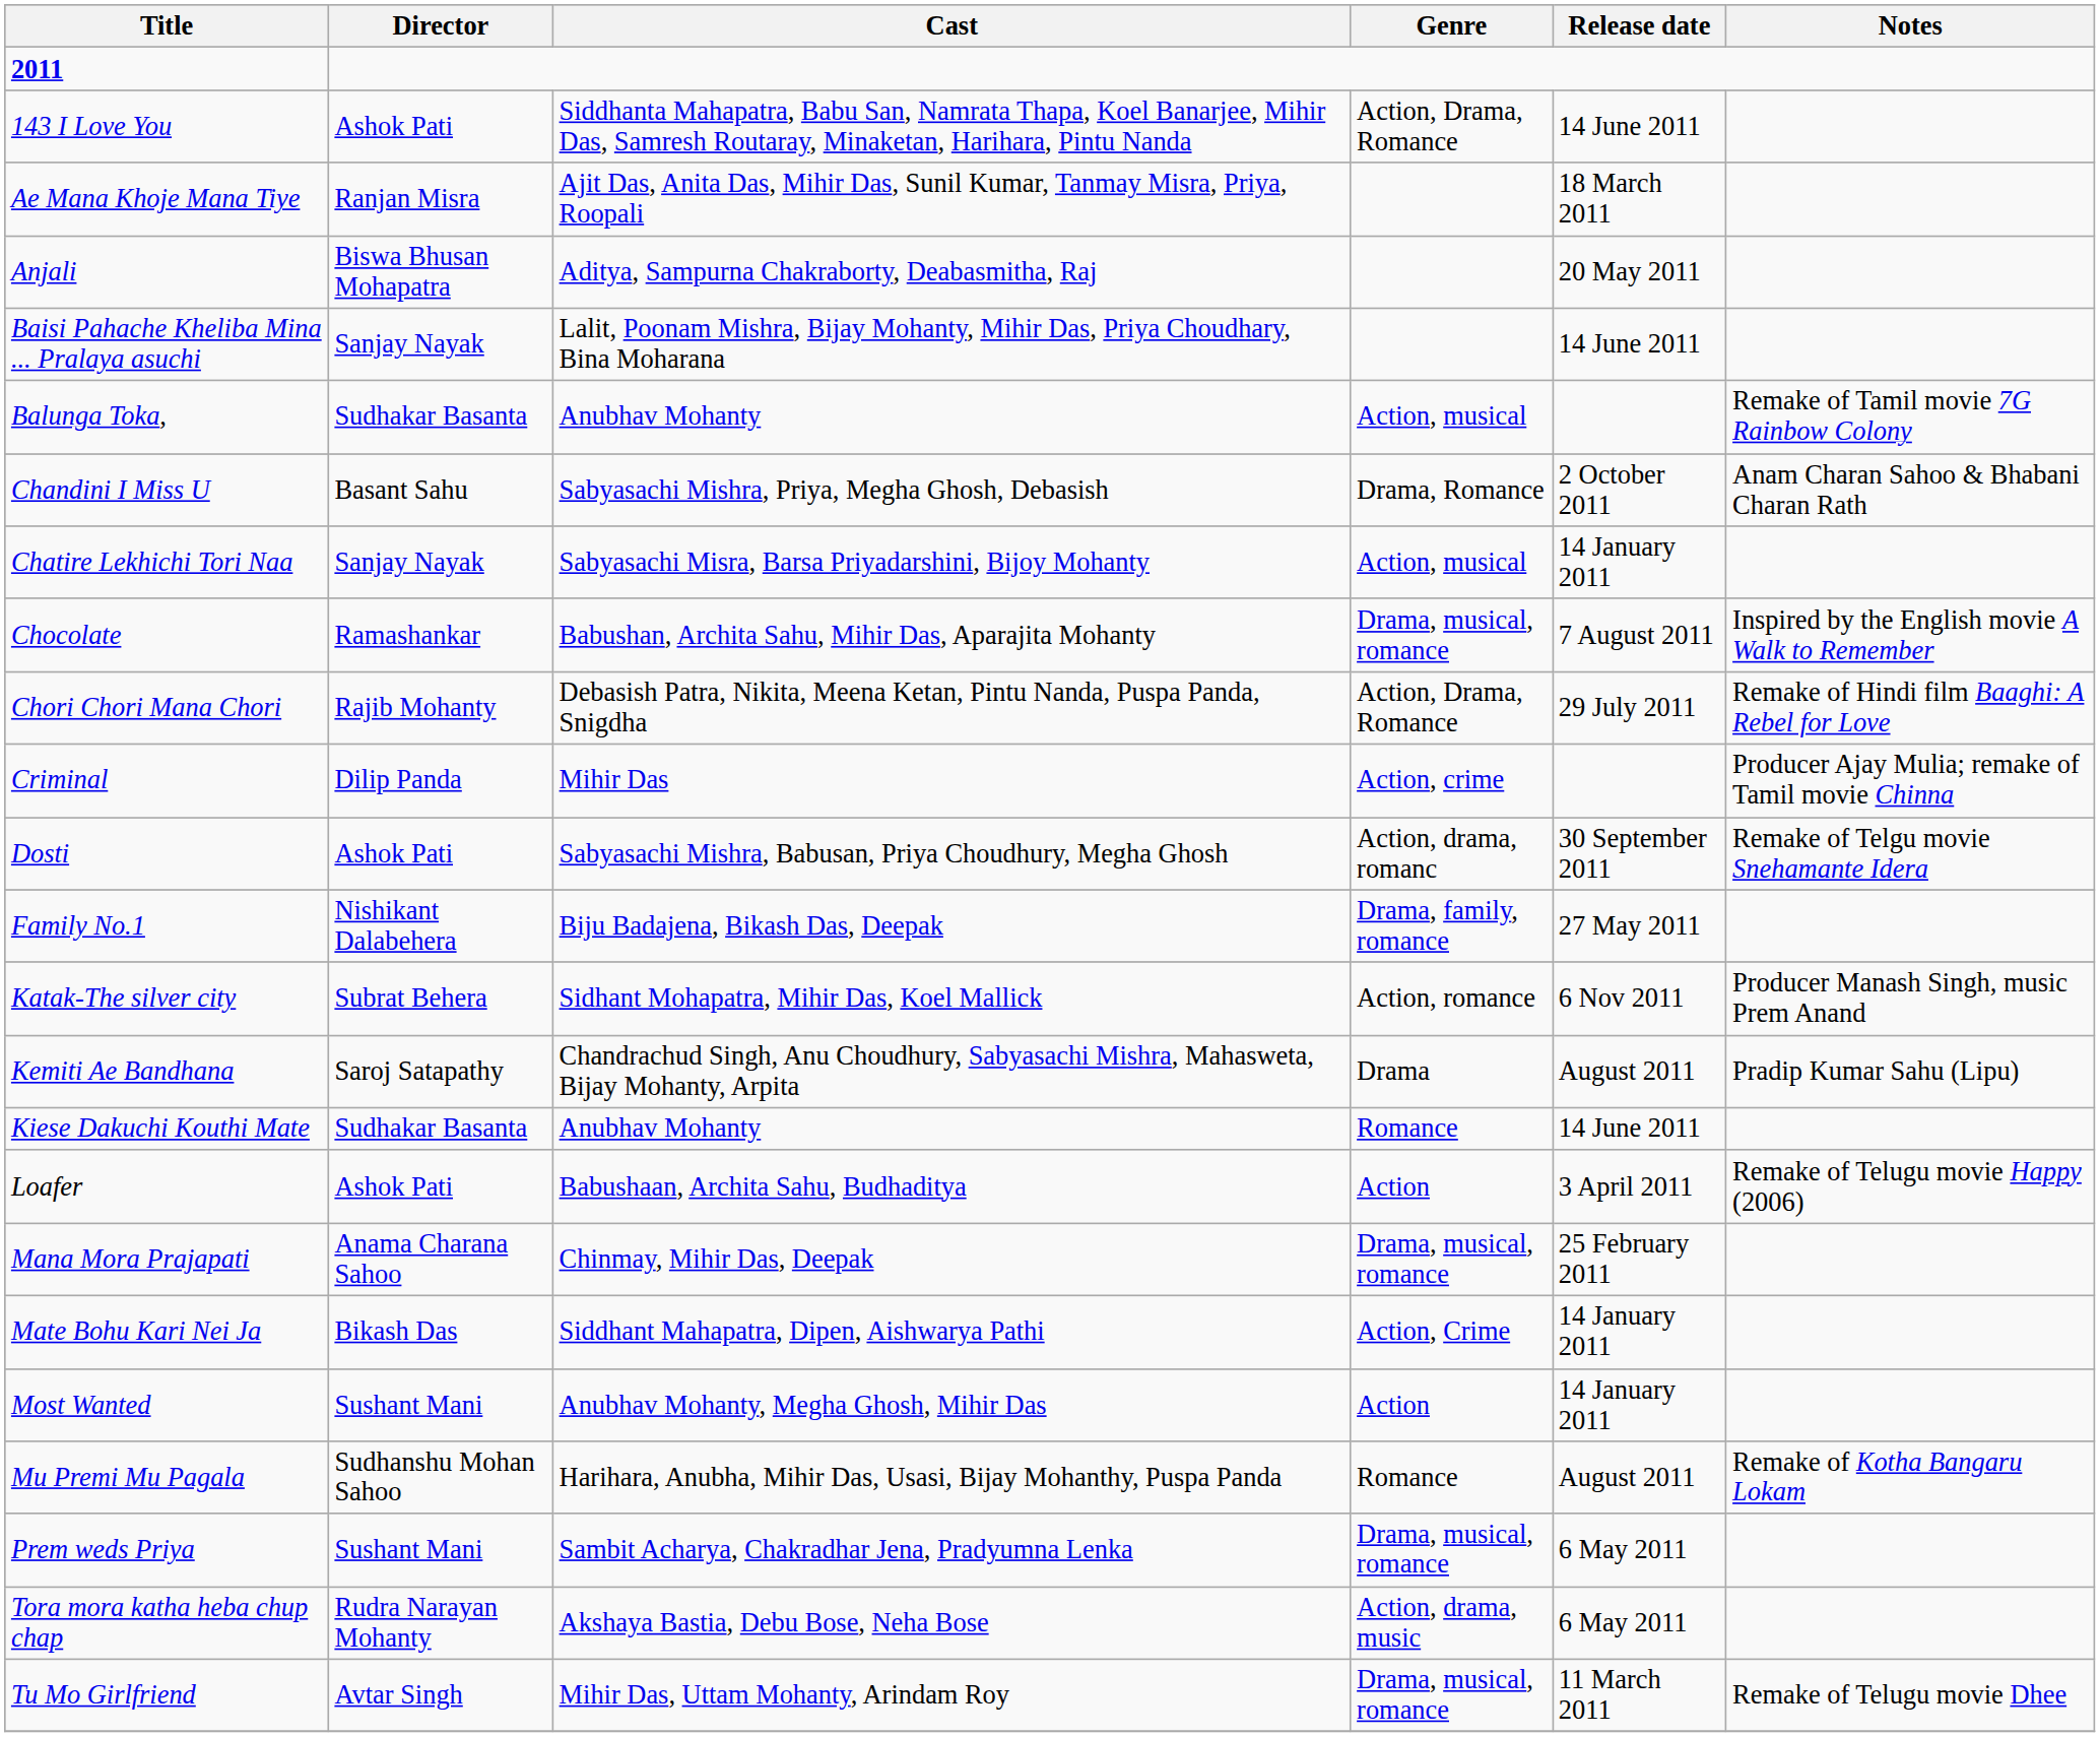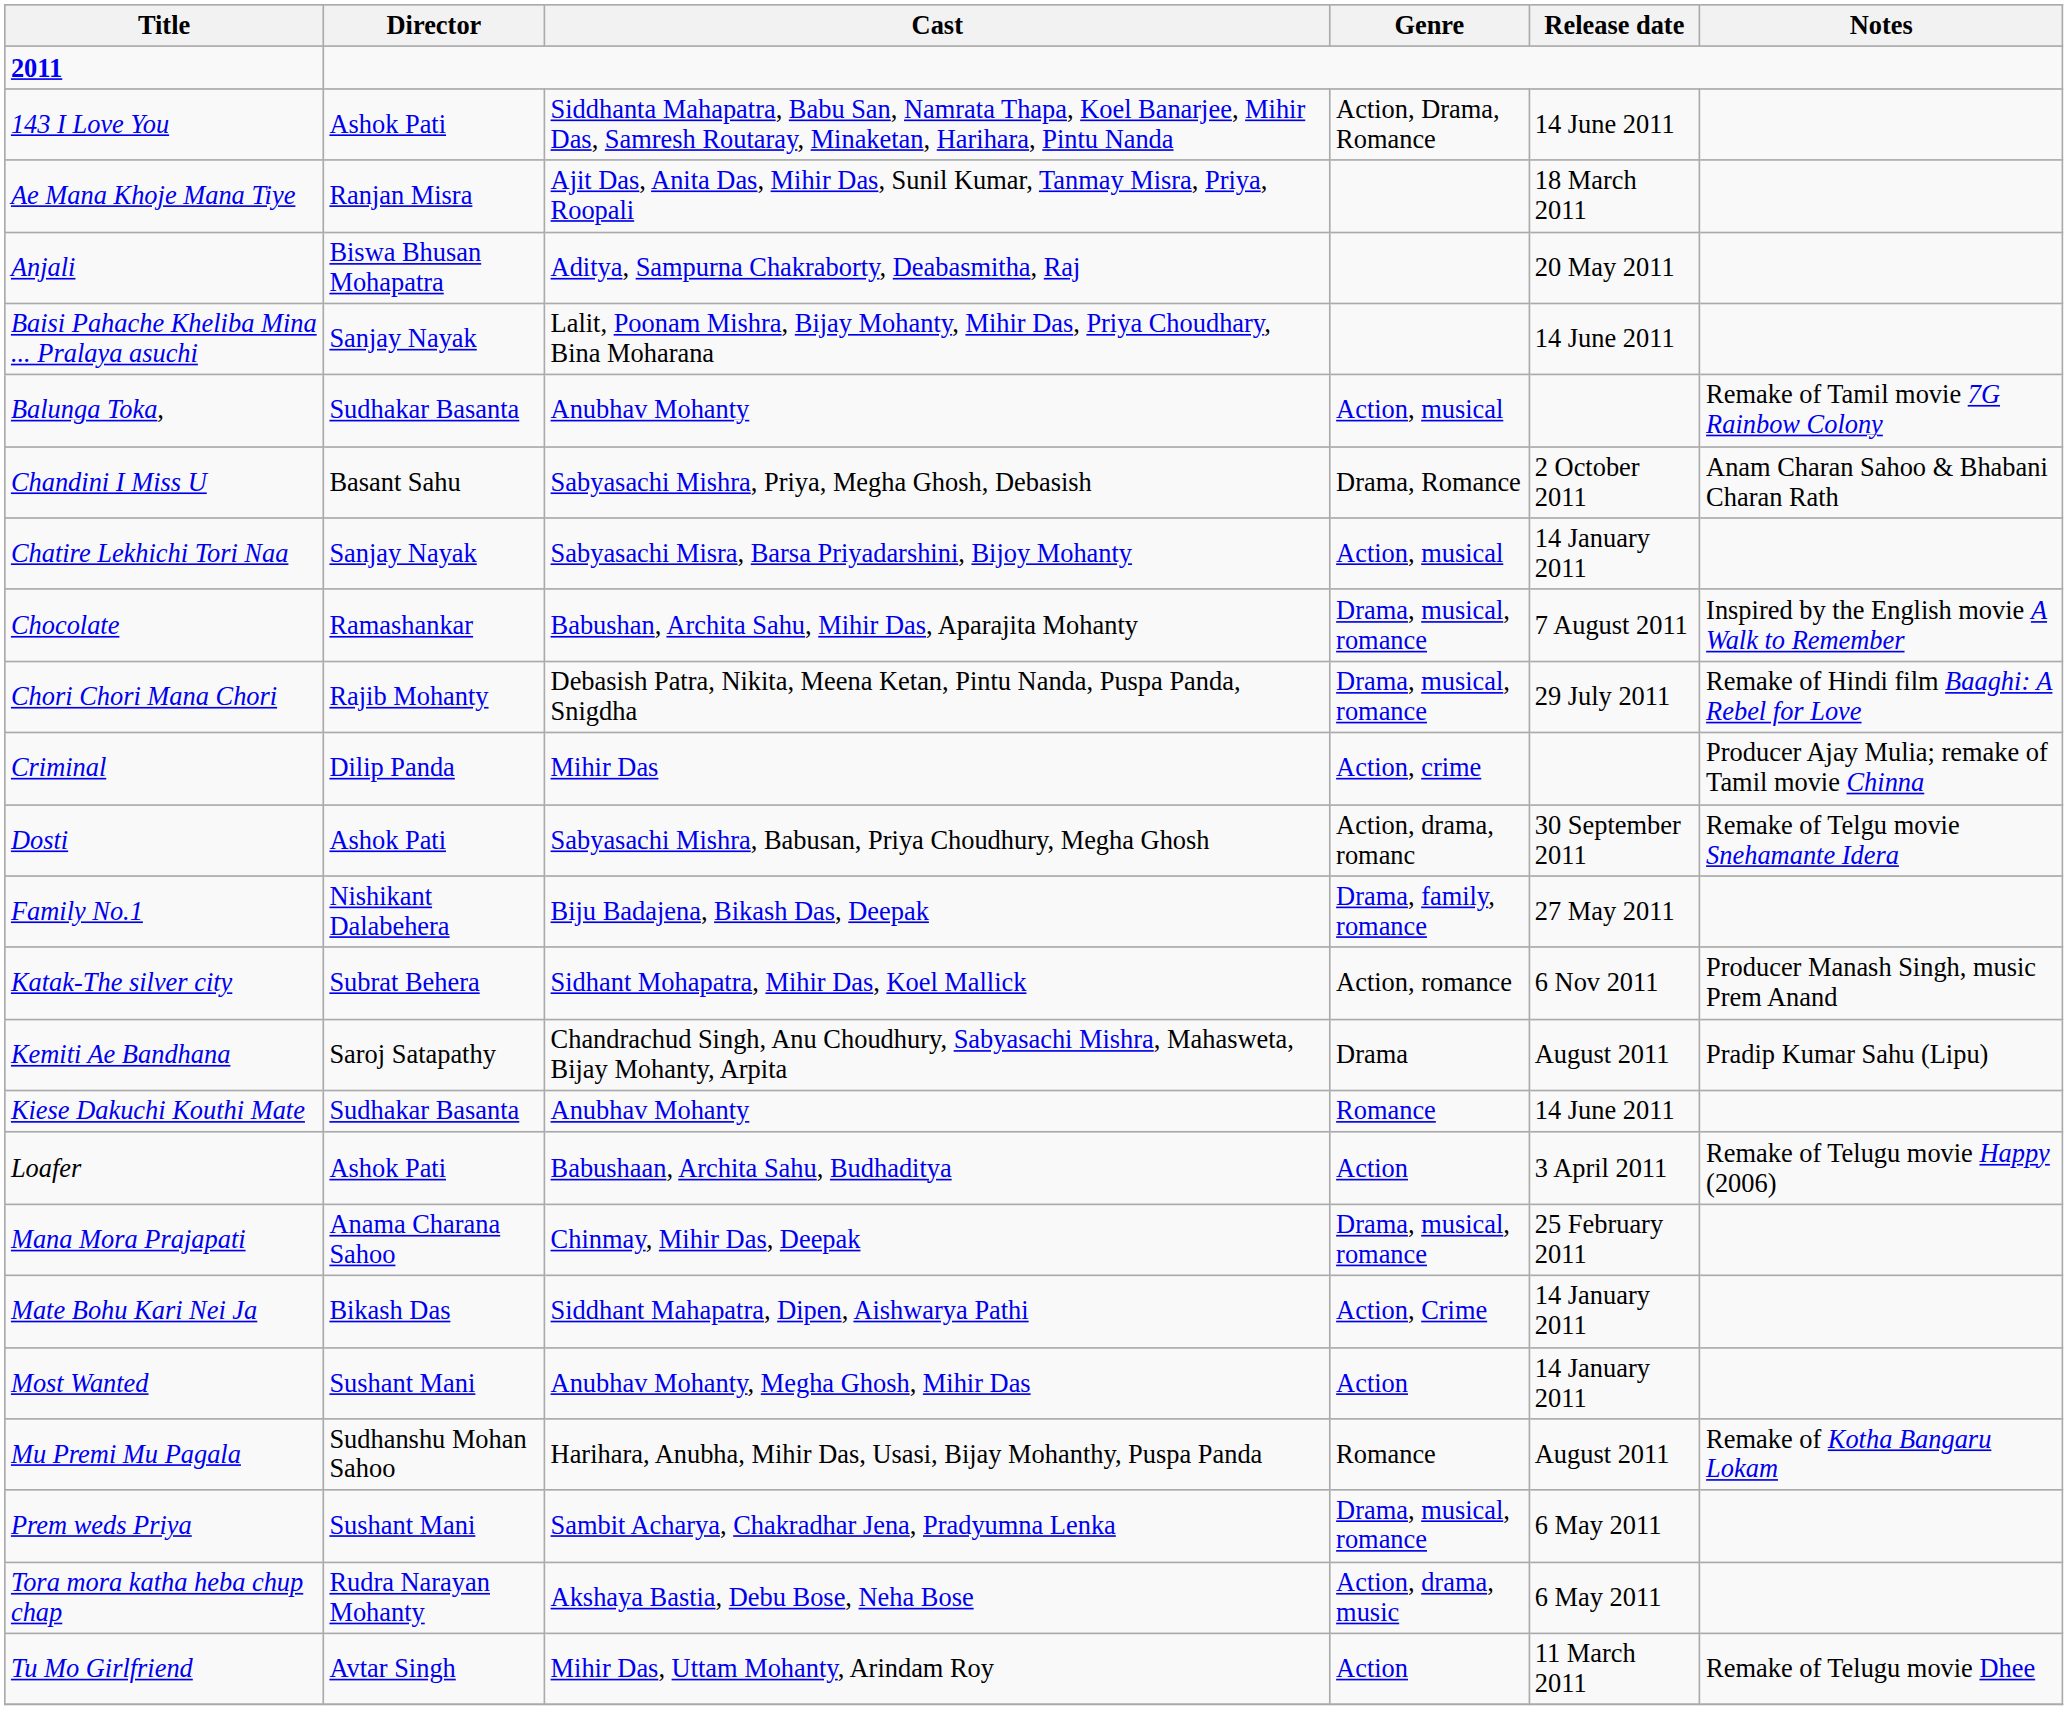Chori Chori Mana Chori | Genre: Action, Drama, Romance -> Drama, musical, romance
Tu Mo Girlfriend | Genre: Drama, musical, romance -> Action
